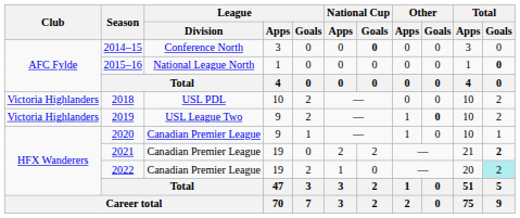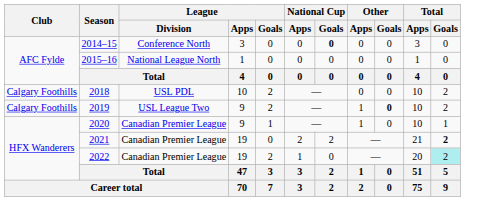2015–16 | Total / Goals: bold -> normal
2018 | Club: Victoria Highlanders -> Calgary Foothills
2019 | Club: Victoria Highlanders -> Calgary Foothills
